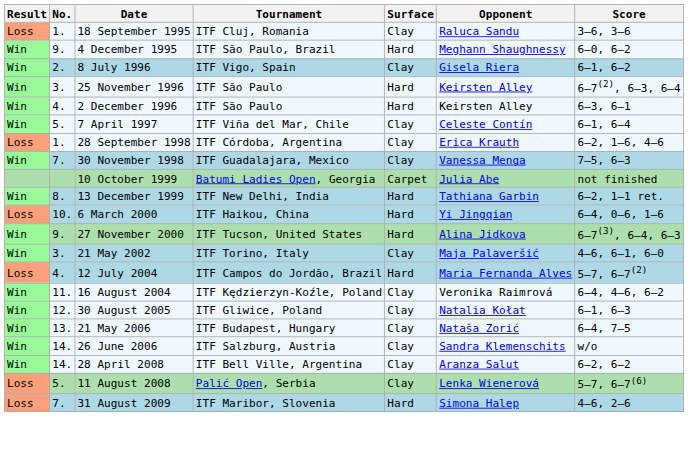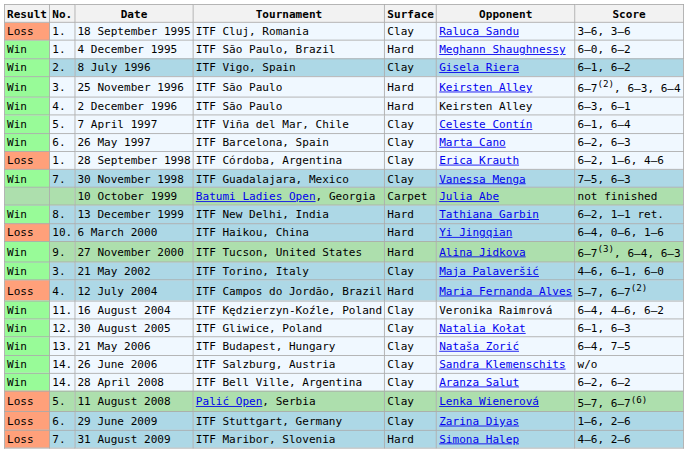4 December 1995 | No.: 9. -> 1.
+ row: Win | 6. | 26 May 1997 | ITF Barcelona, Spain | Clay | Marta Cano | 6–2, 6–3
+ row: Loss | 6. | 29 June 2009 | ITF Stuttgart, Germany | Clay | Zarina Diyas | 1–6, 2–6
